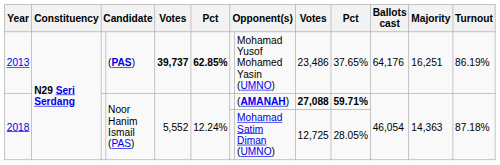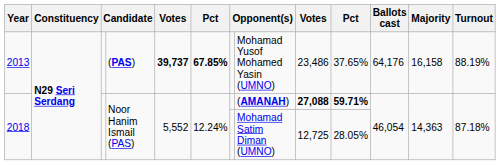2013 | column 6: 62.85% -> 67.85%
2013 | Majority: 16,251 -> 16,158
2013 | Turnout: 86.19% -> 88.19%
